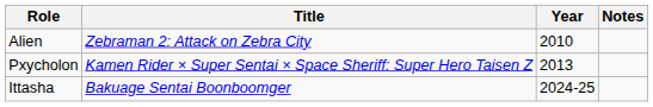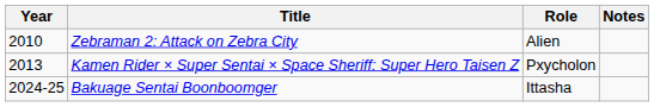columns swapped: Year <-> Role
